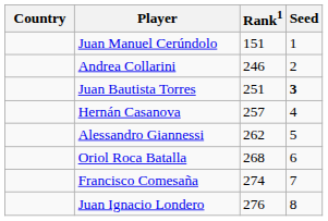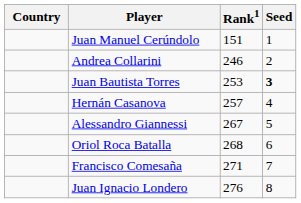Juan Bautista Torres | Rank1: 251 -> 253
Alessandro Giannessi | Rank1: 262 -> 267
Francisco Comesaña | Rank1: 274 -> 271
